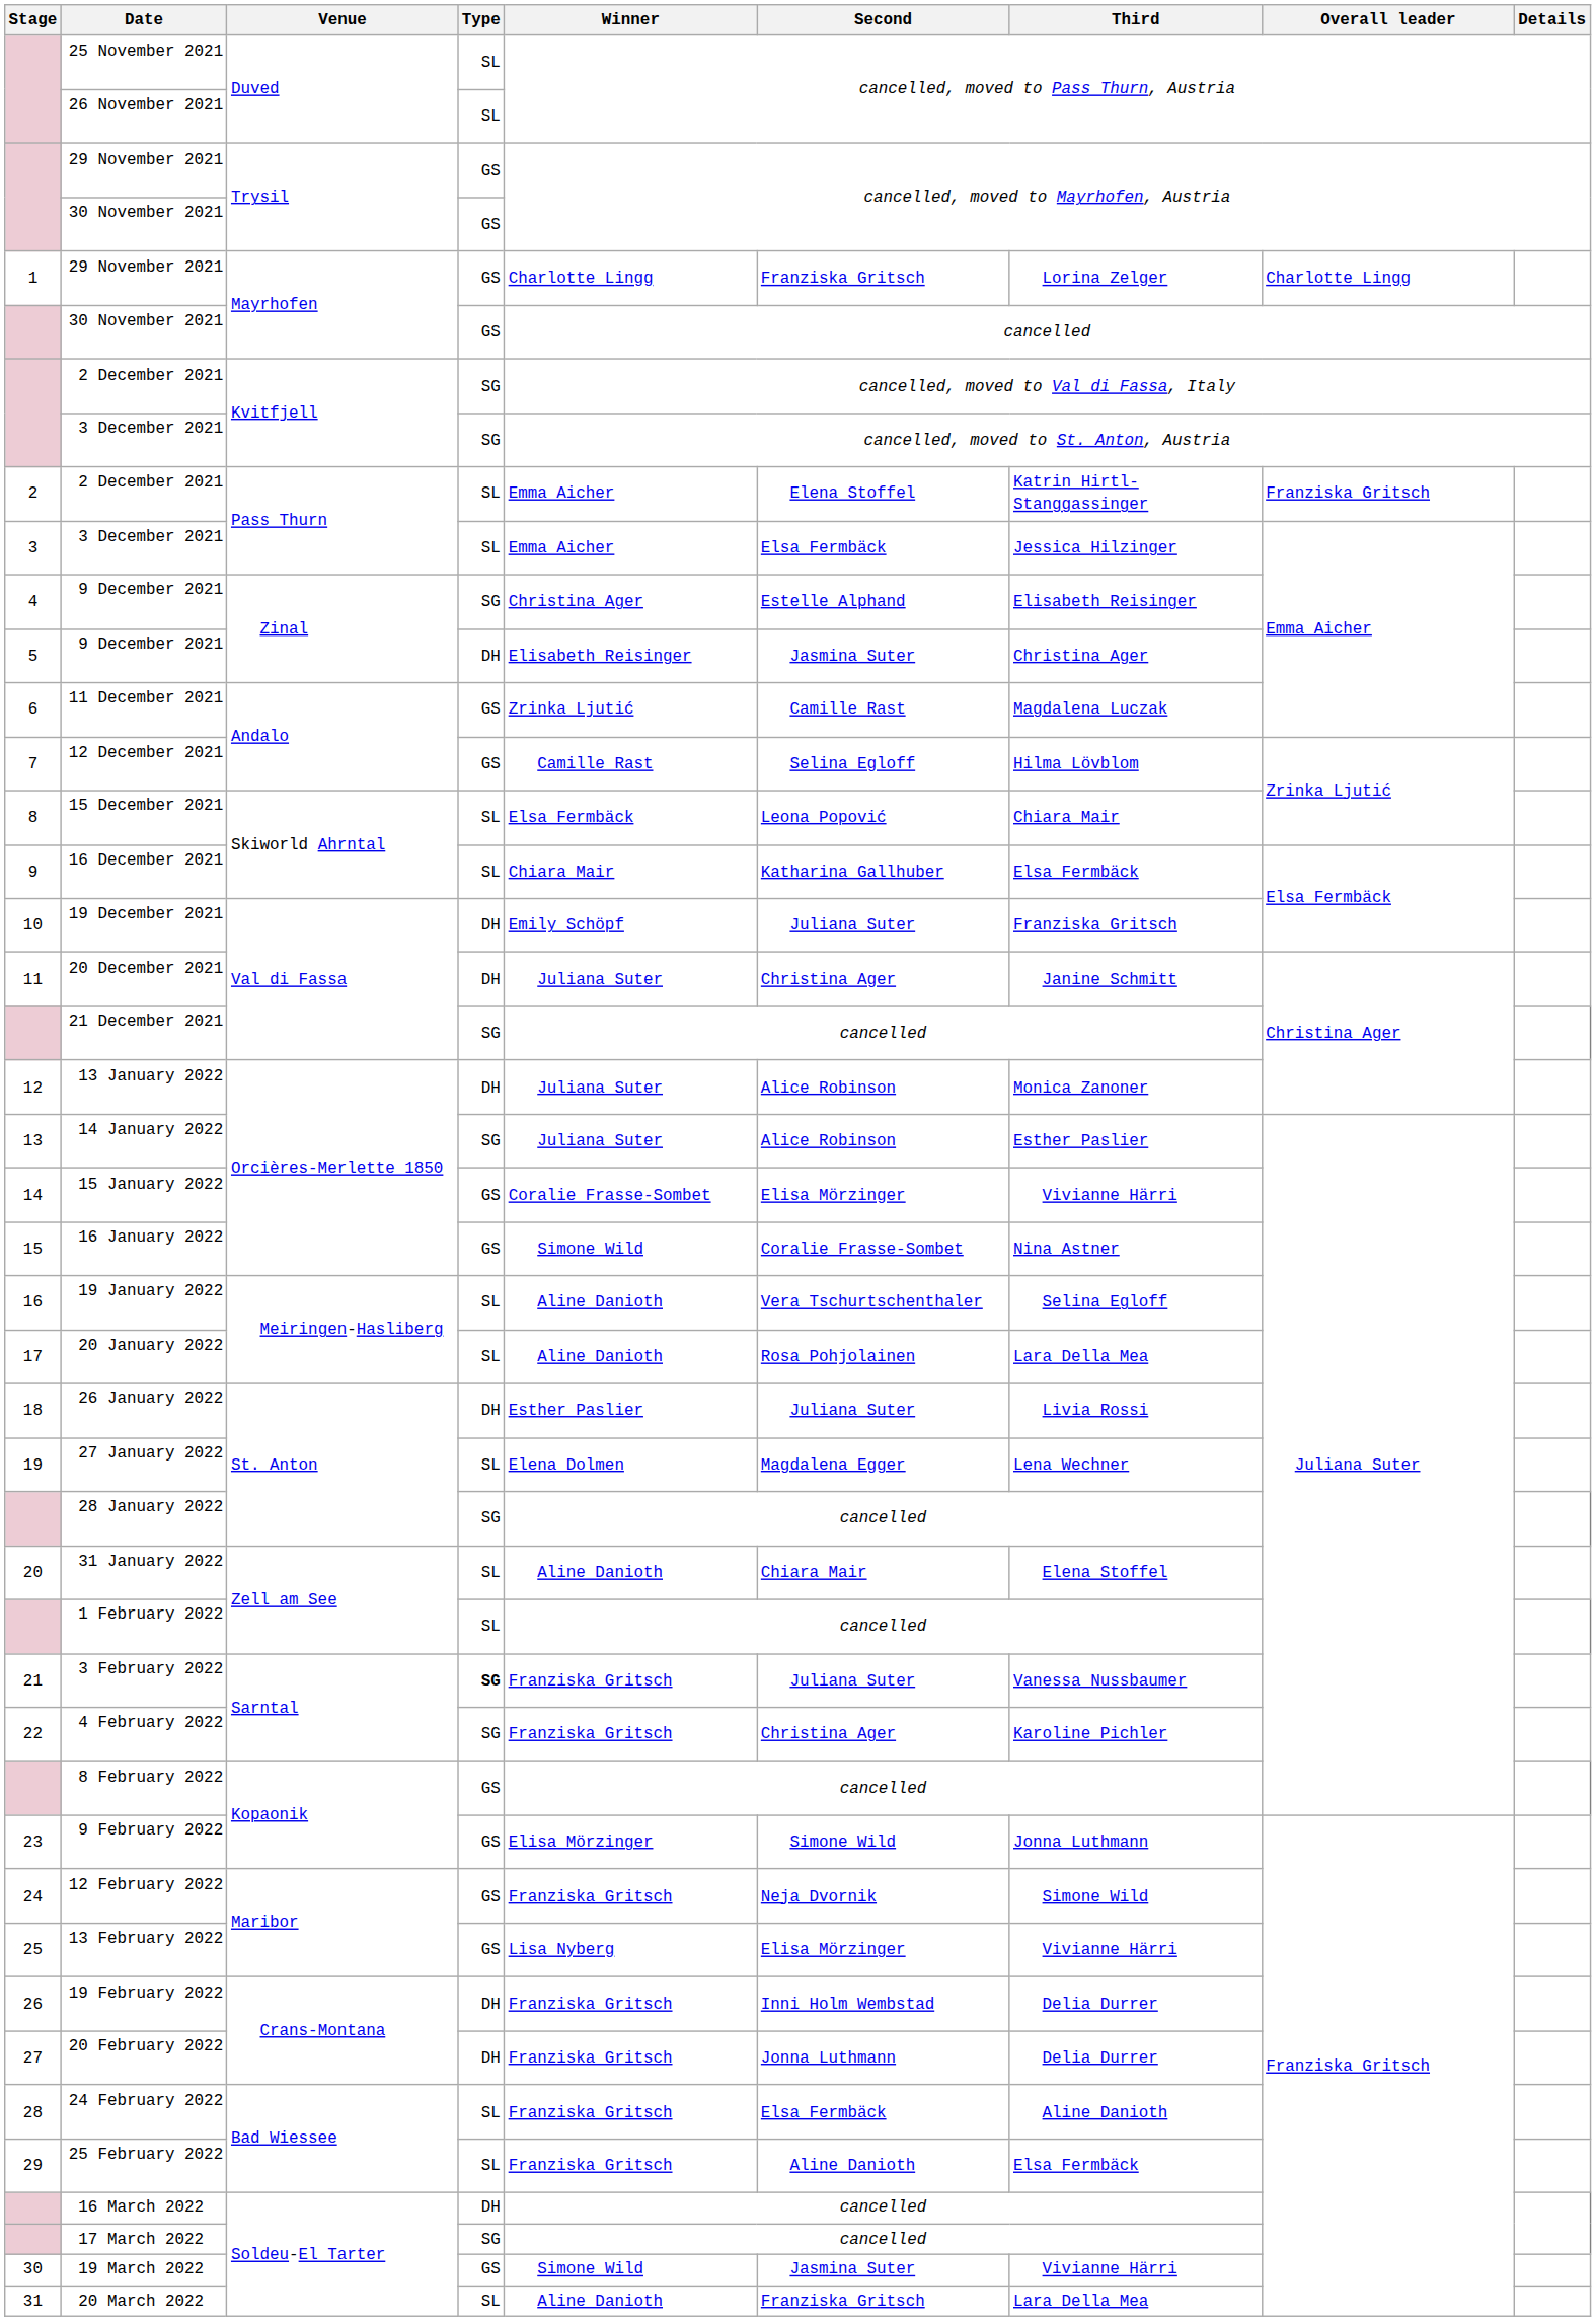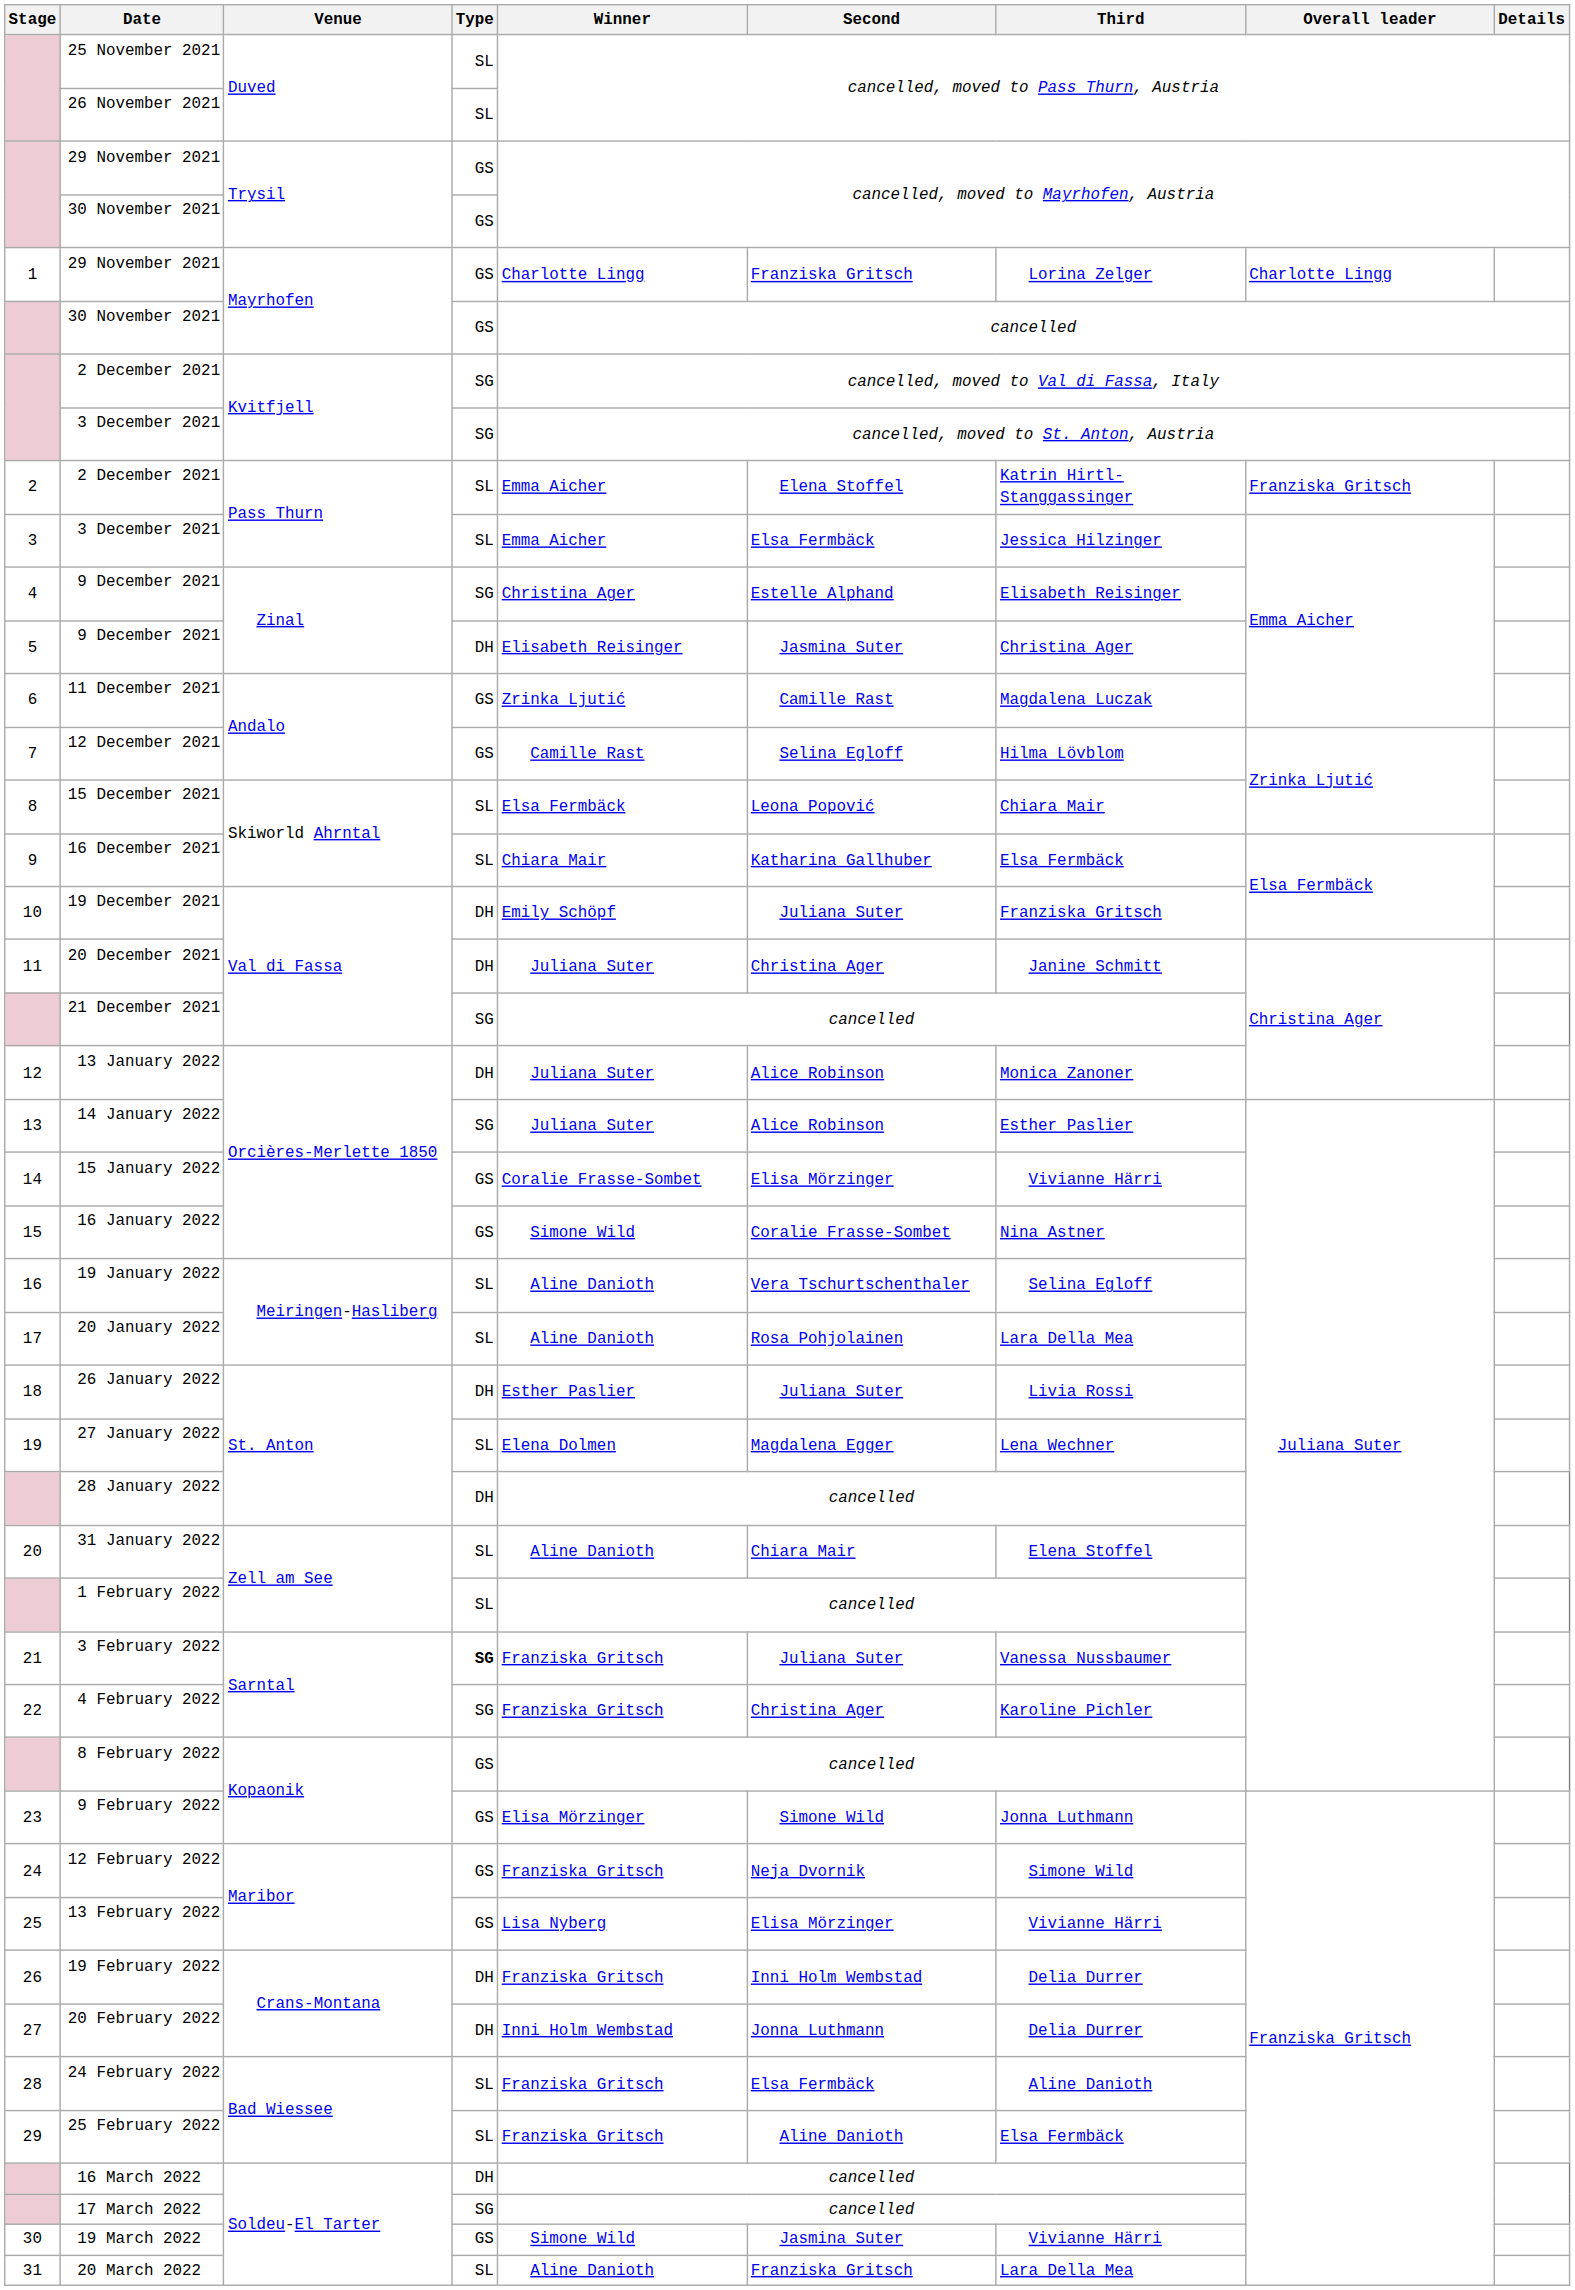28 January 2022 | Type: SG -> DH
20 February 2022 | Winner: Franziska Gritsch -> Inni Holm Wembstad
